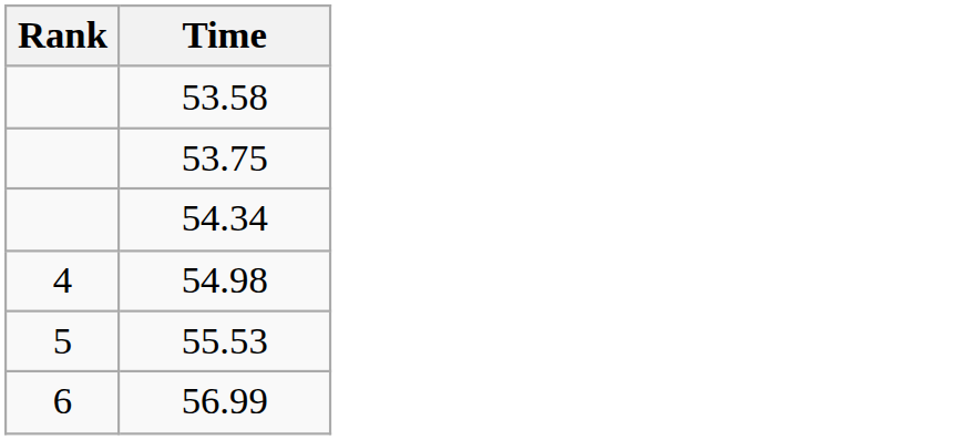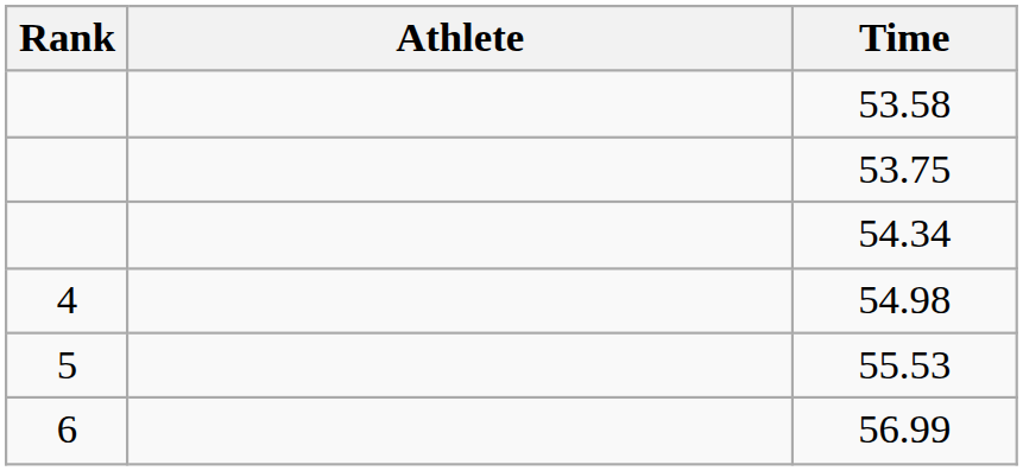+ column: Athlete
